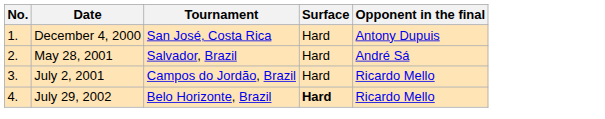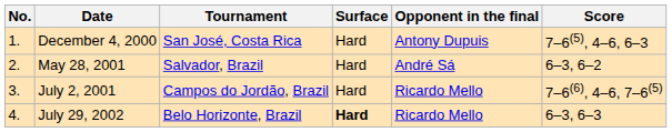+ column: Score | 7–6(5), 4–6, 6–3 | 6–3, 6–2 | 7–6(6), 4–6, 7–6(5) | 6–3, 6–3
